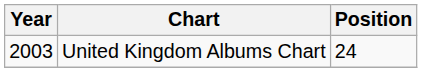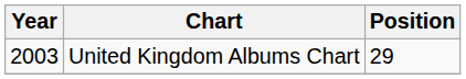United Kingdom Albums Chart | Position: 24 -> 29
